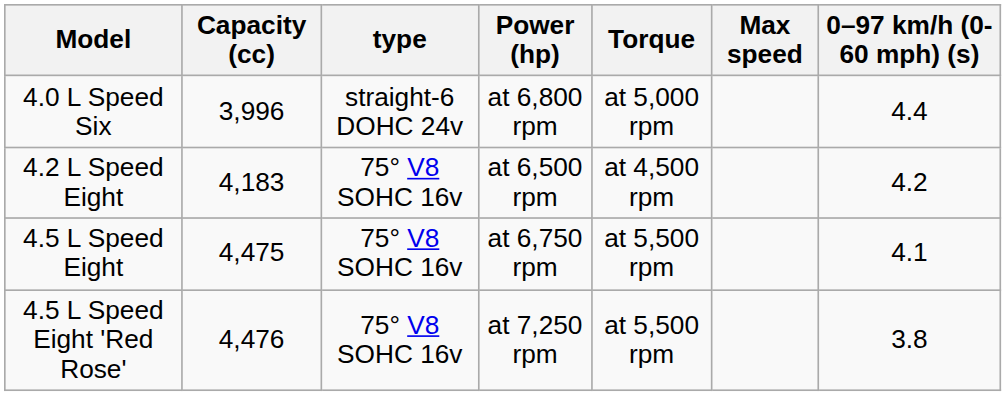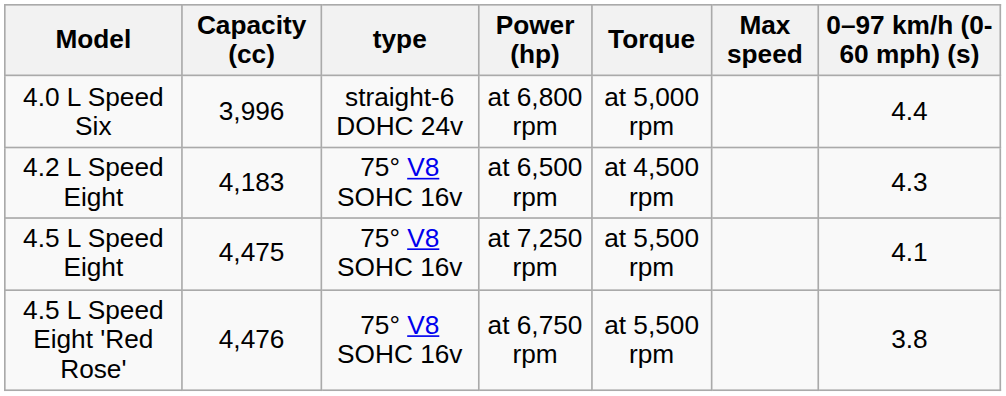4.2 L Speed Eight | 0–97 km/h (0-60 mph) (s): 4.2 -> 4.3
4.5 L Speed Eight | Power (hp): at 6,750 rpm -> at 7,250 rpm
4.5 L Speed Eight 'Red Rose' | Power (hp): at 7,250 rpm -> at 6,750 rpm
